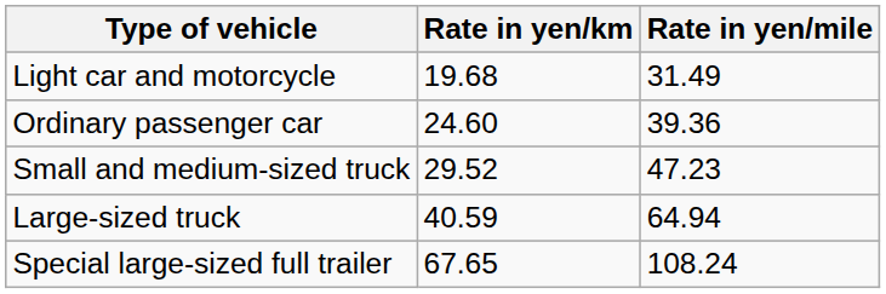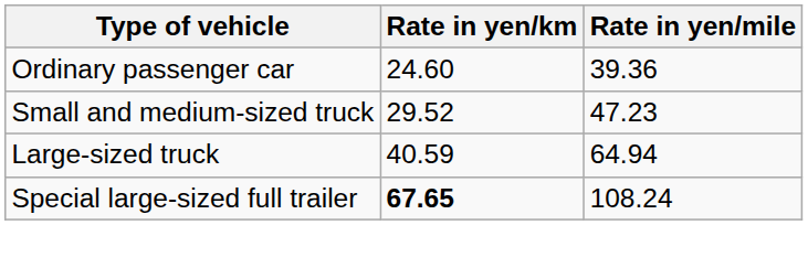- row: Light car and motorcycle | 19.68 | 31.49
Special large-sized full trailer | Rate in yen/km: normal -> bold
